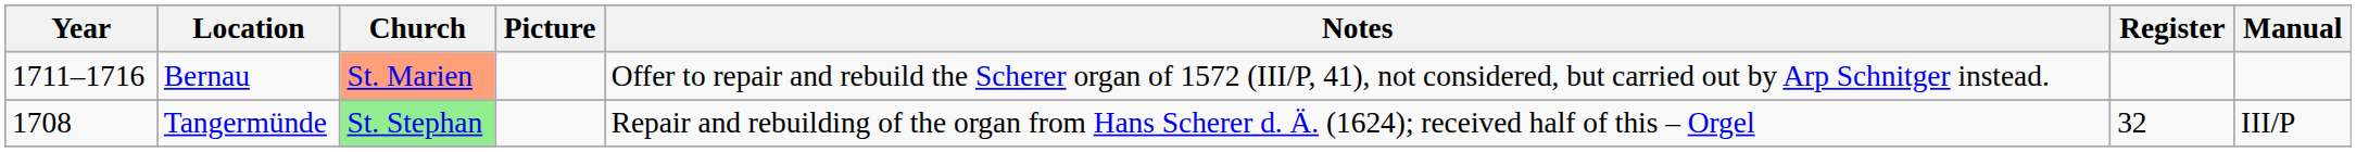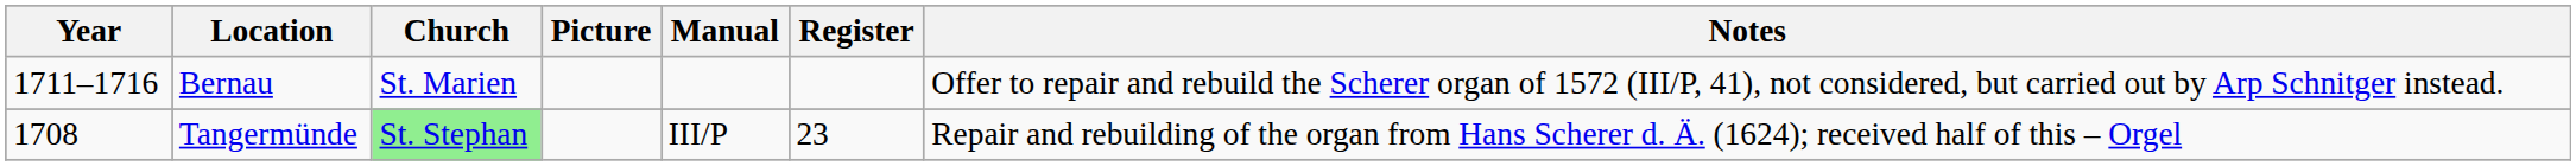columns swapped: Manual <-> Notes
Bernau | Church: lightsalmon background -> no background
Tangermünde | Register: 32 -> 23
